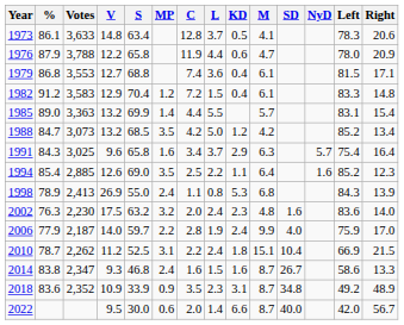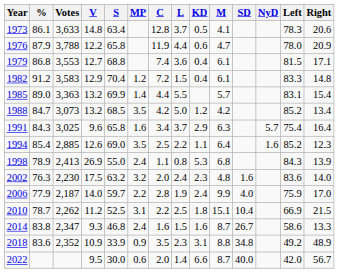2010 | L: 2.4 -> 2.5
2018 | M: 8.7 -> 8.8
